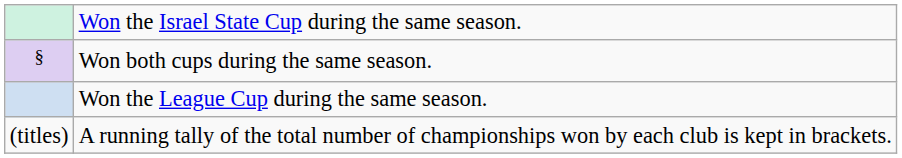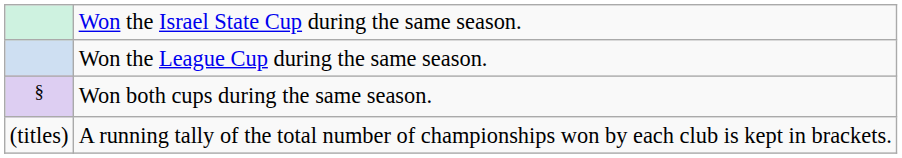rows swapped: Won the League Cup during the same season. <-> Won both cups during the same season.
